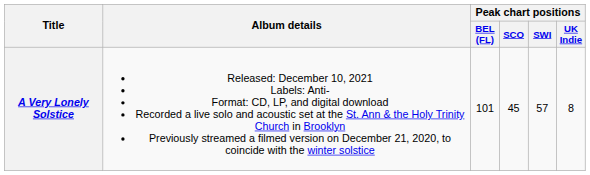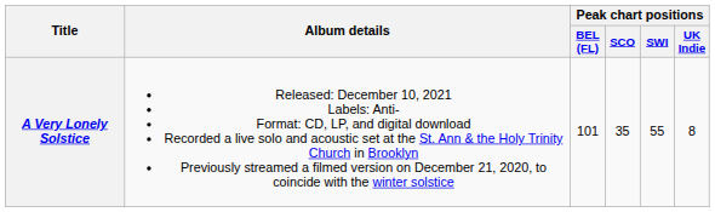A Very Lonely Solstice | Peak chart positions / SCO: 45 -> 35
A Very Lonely Solstice | Peak chart positions / SWI: 57 -> 55
